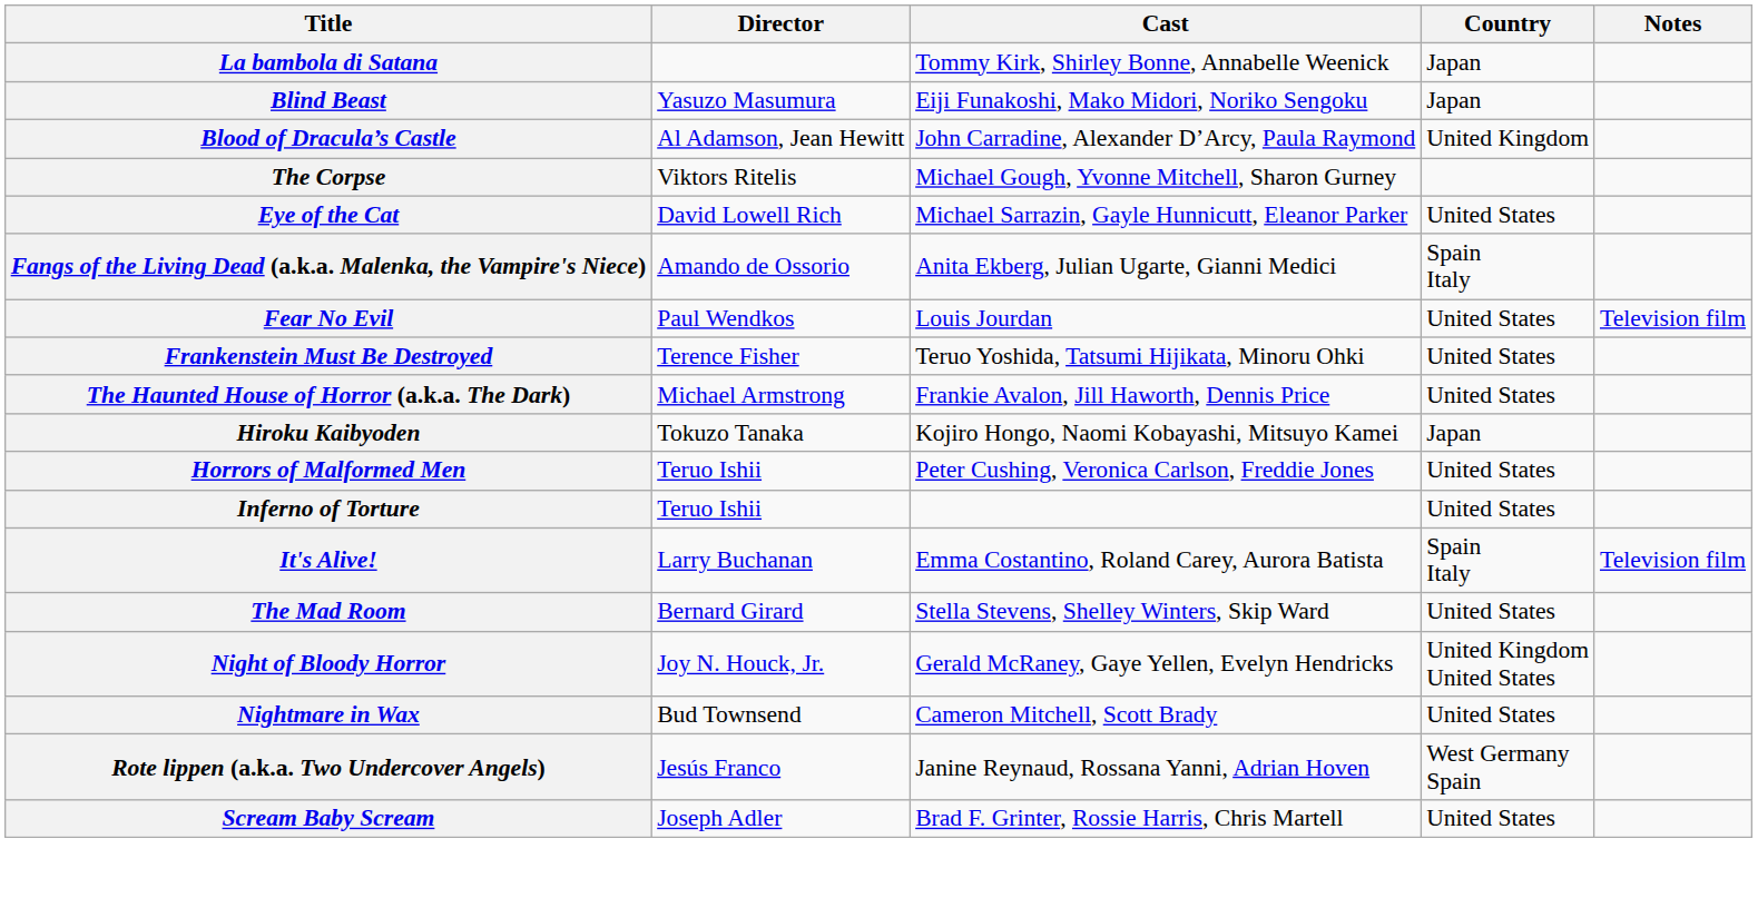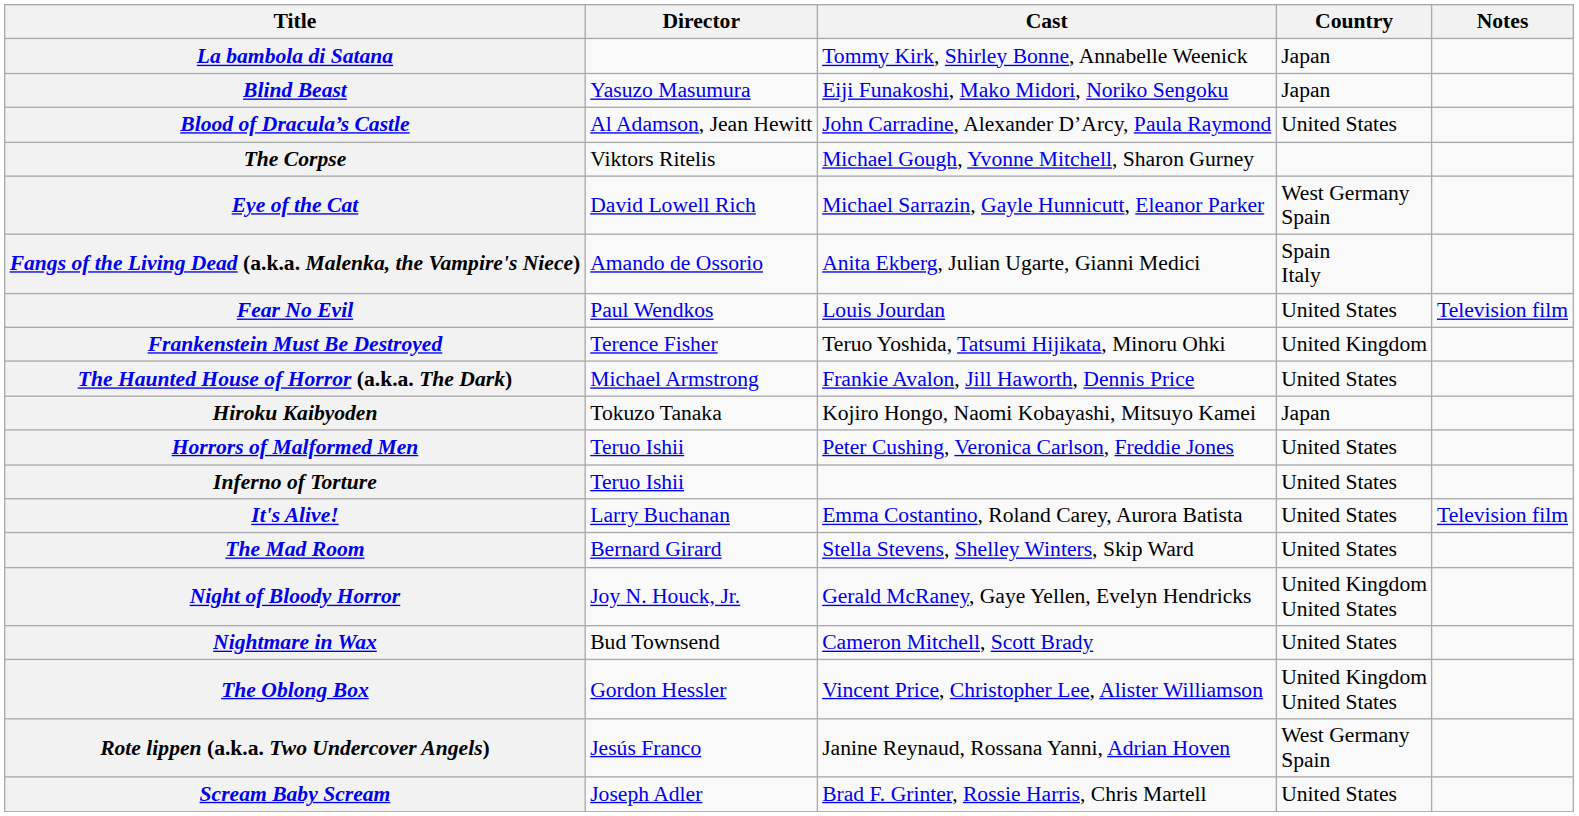Blood of Dracula’s Castle | Country: United Kingdom -> United States
Eye of the Cat | Country: United States -> West Germany Spain
Frankenstein Must Be Destroyed | Country: United States -> United Kingdom
It's Alive! | Country: Spain Italy -> United States
+ row: The Oblong Box | Gordon Hessler | Vincent Price, Christopher Lee, Alister Williamson | United Kingdom United States
